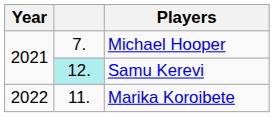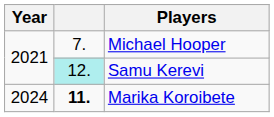Marika Koroibete | Year: 2022 -> 2024
Marika Koroibete | column 2: normal -> bold
